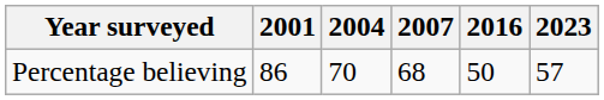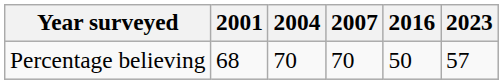Percentage believing | 2001: 86 -> 68
Percentage believing | 2007: 68 -> 70
